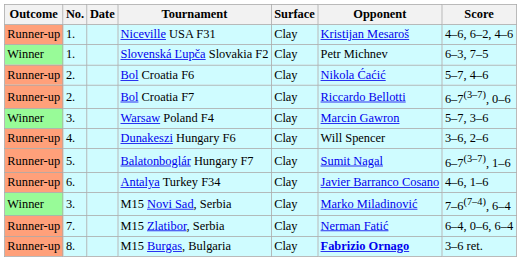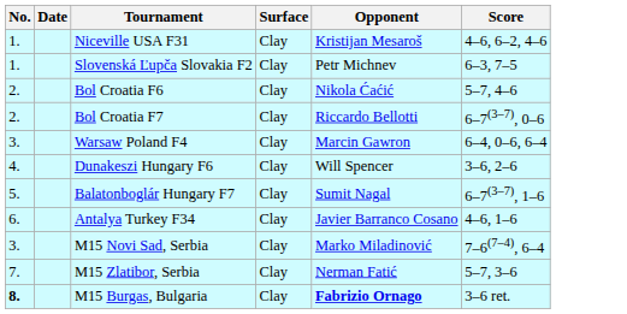- column: Outcome | Runner-up | Winner | Runner-up | Runner-up | Winner | Runner-up | Runner-up | Runner-up | Winner | Runner-up | Runner-up
Warsaw Poland F4 | Score: 5–7, 3–6 -> 6–4, 0–6, 6–4
M15 Zlatibor, Serbia | Score: 6–4, 0–6, 6–4 -> 5–7, 3–6
M15 Burgas, Bulgaria | No.: normal -> bold
